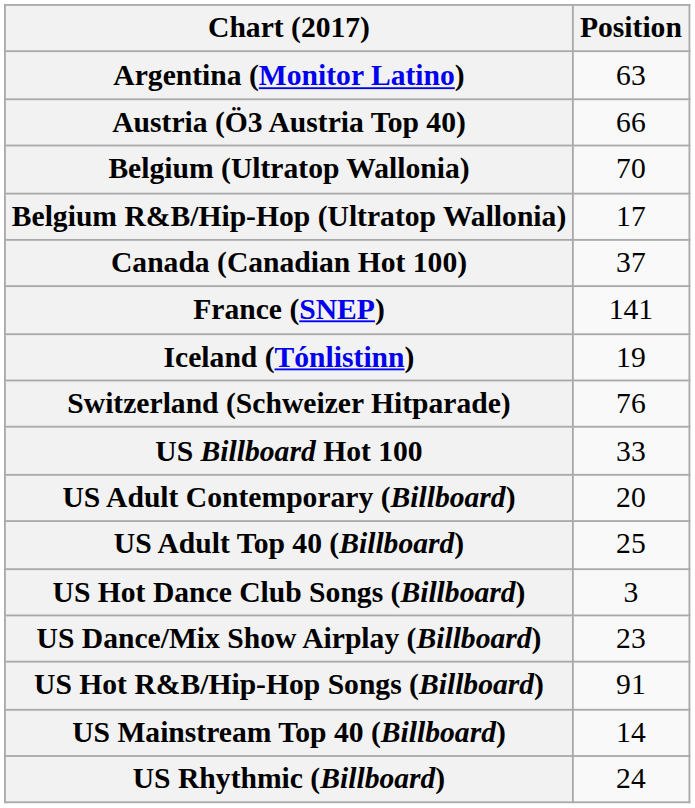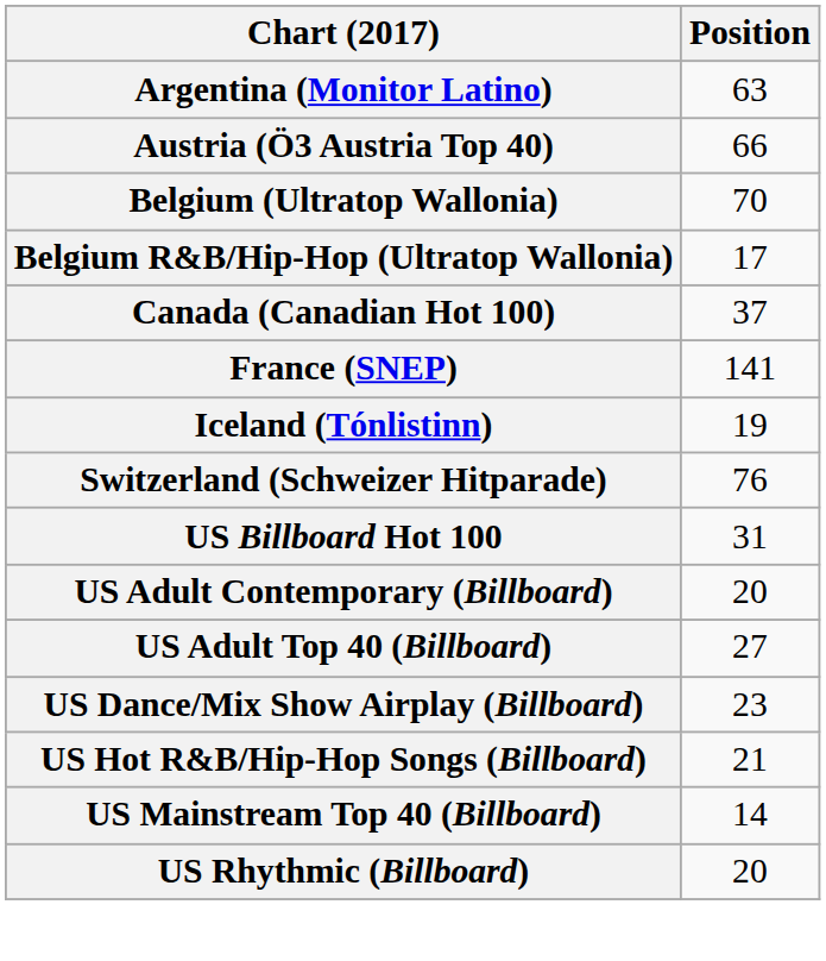US Billboard Hot 100 | Position: 33 -> 31
US Adult Top 40 (Billboard) | Position: 25 -> 27
- row: US Hot Dance Club Songs (Billboard) | 3
US Hot R&B/Hip-Hop Songs (Billboard) | Position: 91 -> 21
US Rhythmic (Billboard) | Position: 24 -> 20
